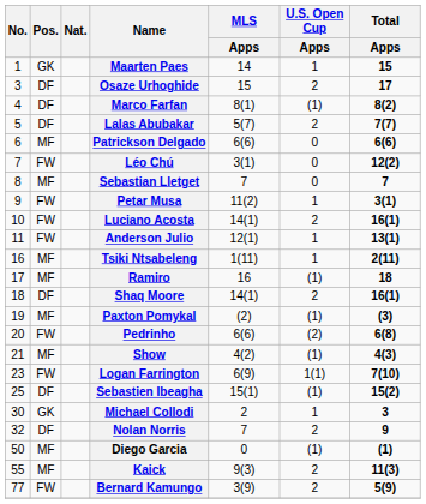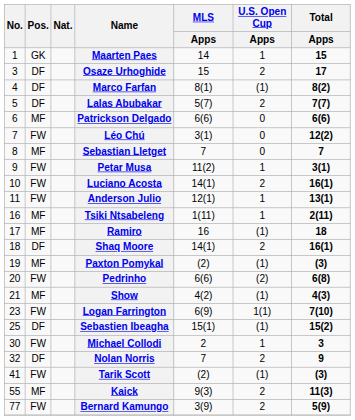Michael Collodi | Pos.: GK -> FW
+ row: 41 | FW | Tarik Scott | (2) | (1) | (3)
- row: 50 | MF | Diego Garcia | 0 | (1) | (1)
